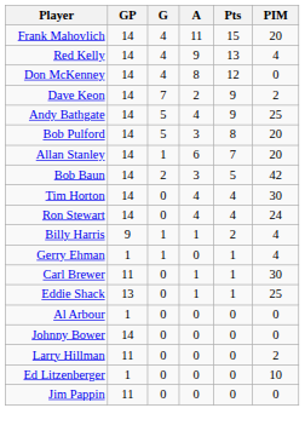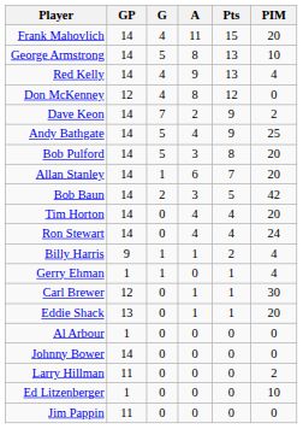+ row: George Armstrong | 14 | 5 | 8 | 13 | 10
Don McKenney | GP: 14 -> 12
Tim Horton | PIM: 30 -> 20
Carl Brewer | GP: 11 -> 12
Eddie Shack | PIM: 25 -> 20
